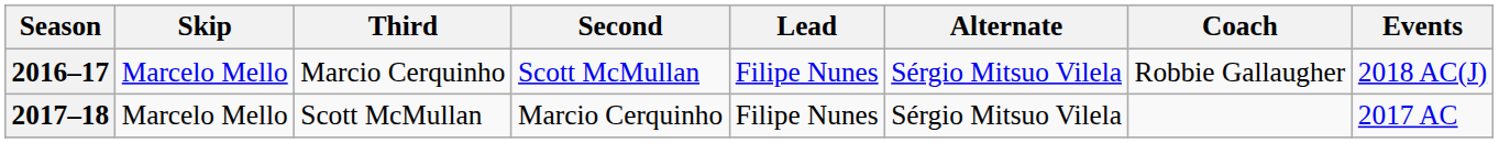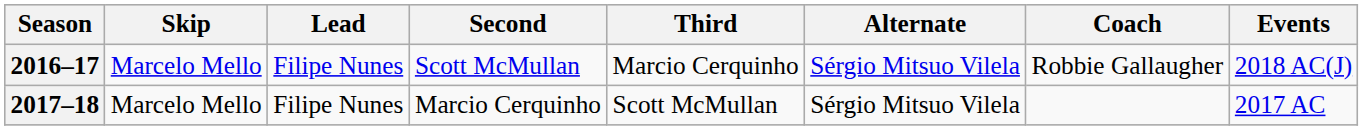columns swapped: Third <-> Lead
